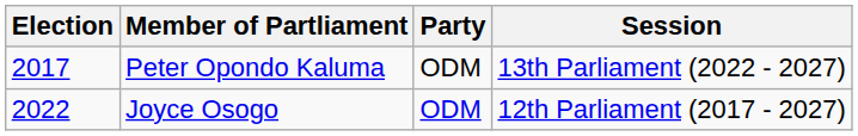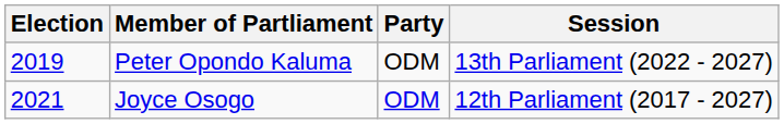Peter Opondo Kaluma | Election: 2017 -> 2019
Joyce Osogo | Election: 2022 -> 2021
